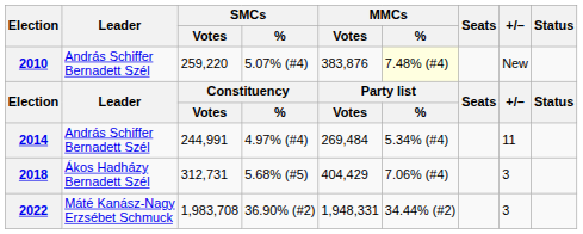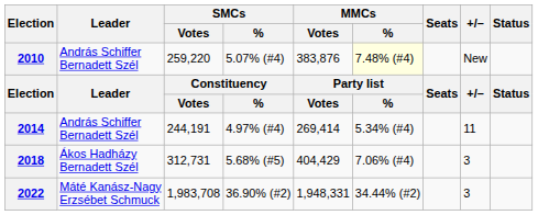2014 | SMCs / Votes: 244,991 -> 244,191
2014 | MMCs / Votes: 269,484 -> 269,414
